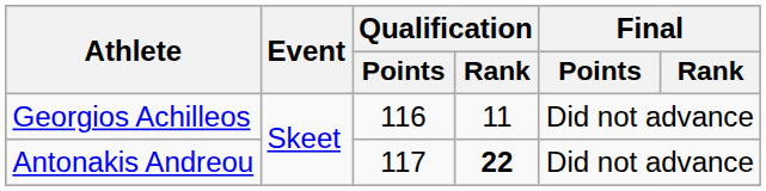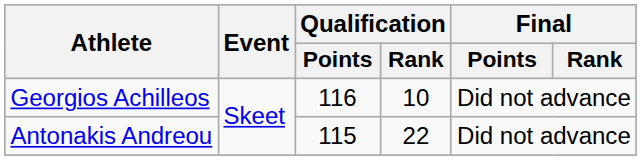Georgios Achilleos | Qualification / Rank: 11 -> 10
Antonakis Andreou | Qualification / Points: 117 -> 115
Antonakis Andreou | Qualification / Rank: bold -> normal
